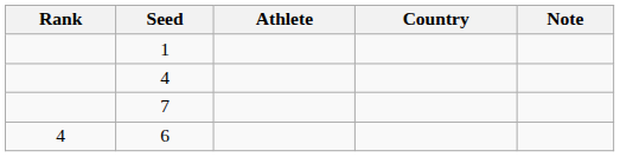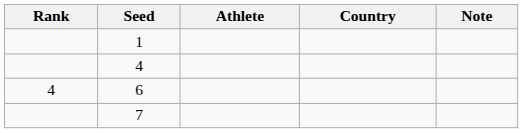rows swapped: 7 <-> 6
